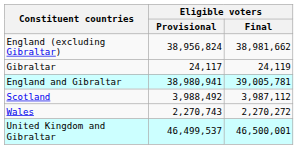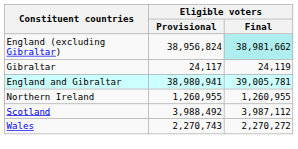England (excluding Gibraltar) | Eligible voters / Final: no background -> paleturquoise background
+ row: Northern Ireland | 1,260,955 | 1,260,955
- row: United Kingdom and Gibraltar | 46,499,537 | 46,500,001
